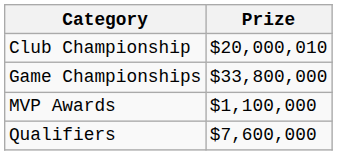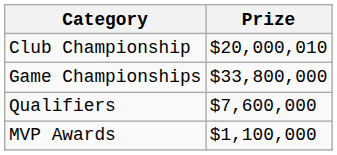rows swapped: Qualifiers <-> MVP Awards
